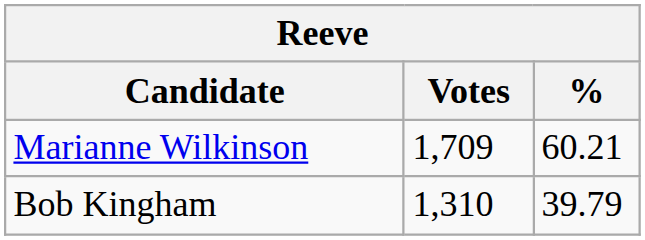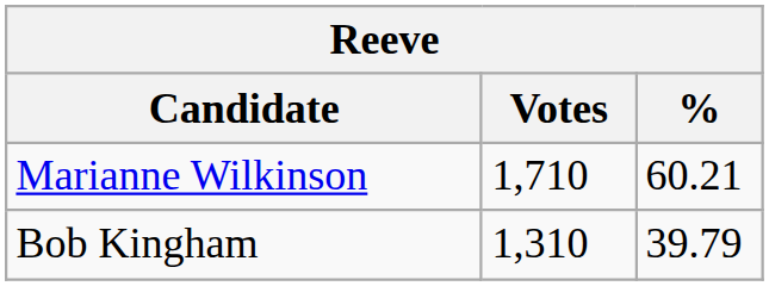Marianne Wilkinson | Votes: 1,709 -> 1,710
